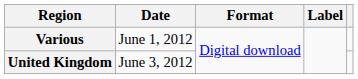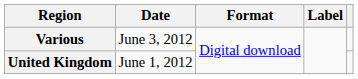Various | Date: June 1, 2012 -> June 3, 2012
United Kingdom | Date: June 3, 2012 -> June 1, 2012
